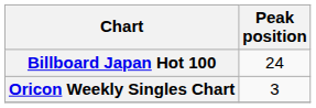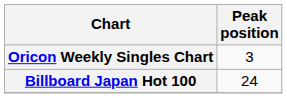rows swapped: Oricon Weekly Singles Chart <-> Billboard Japan Hot 100
